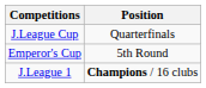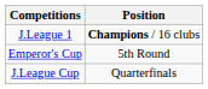rows swapped: J.League 1 <-> J.League Cup
